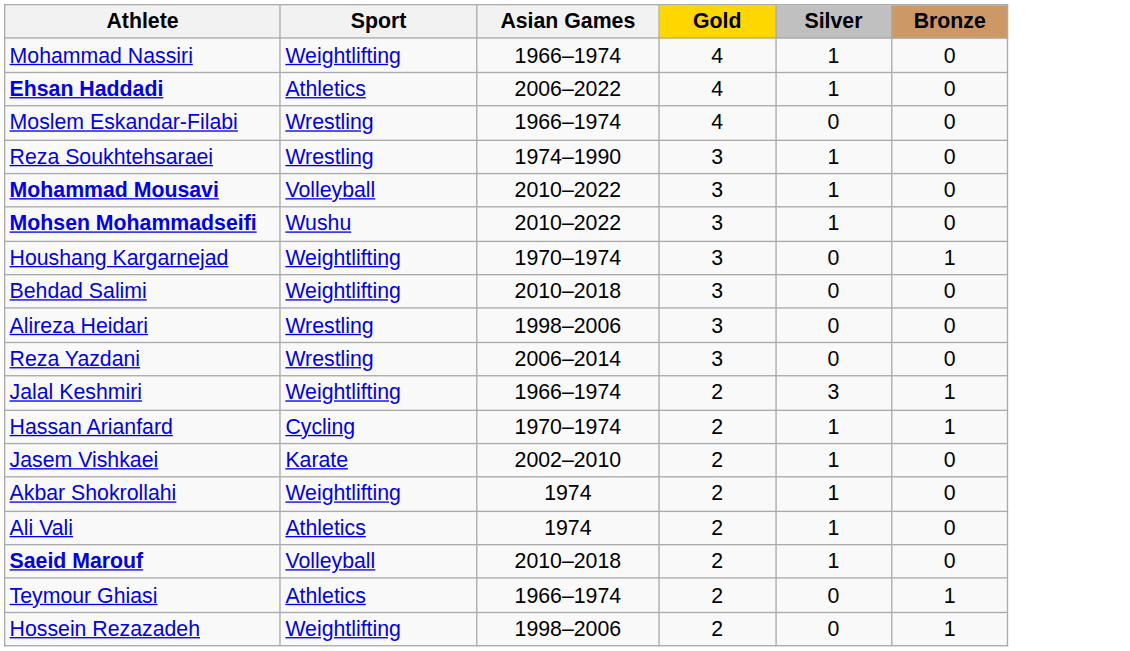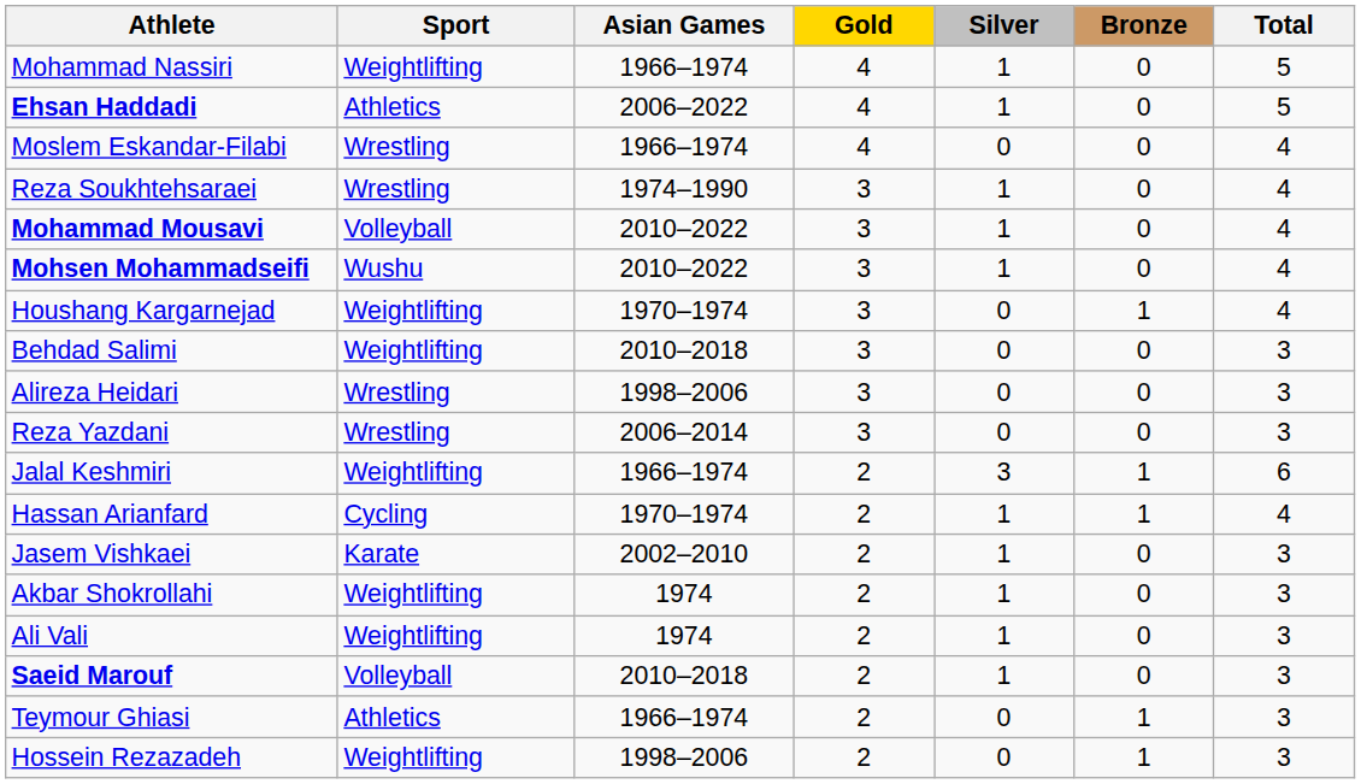+ column: Total | 5 | 5 | 4 | 4 | 4 | 4 | 4 | 3 | 3 | 3 | 6 | 4 | 3 | 3 | 3 | 3 | 3 | 3
Ali Vali | Sport: Athletics -> Weightlifting
